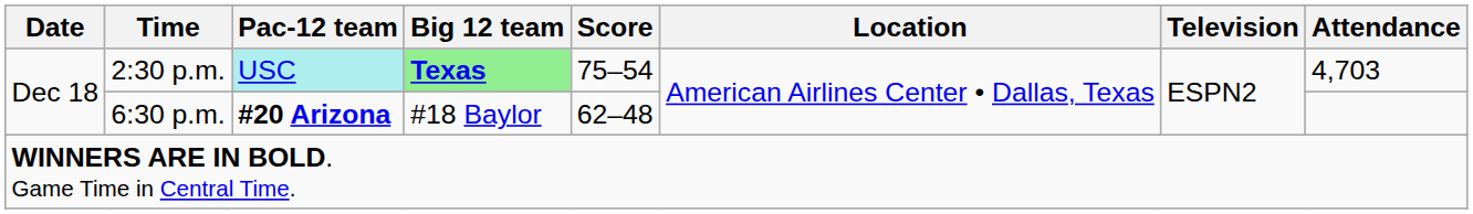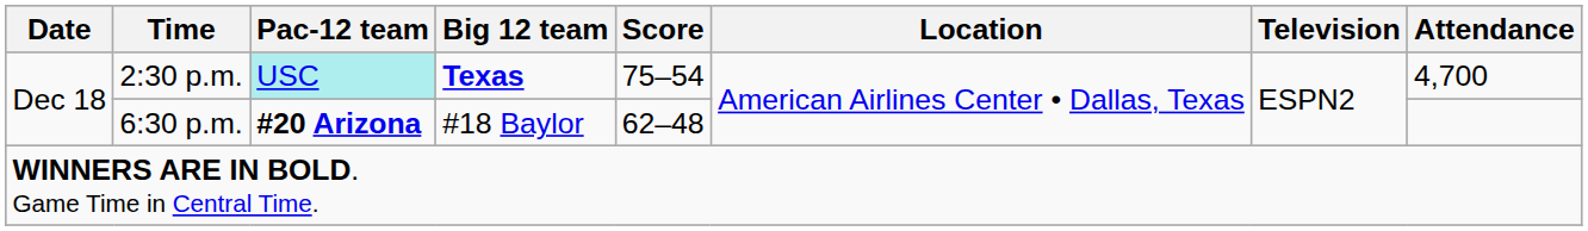2:30 p.m. | Big 12 team: lightgreen background -> no background
2:30 p.m. | Attendance: 4,703 -> 4,700
